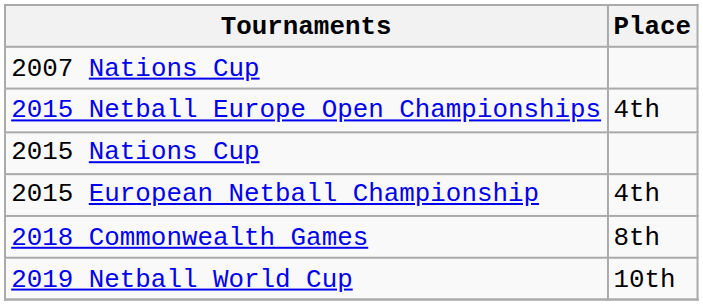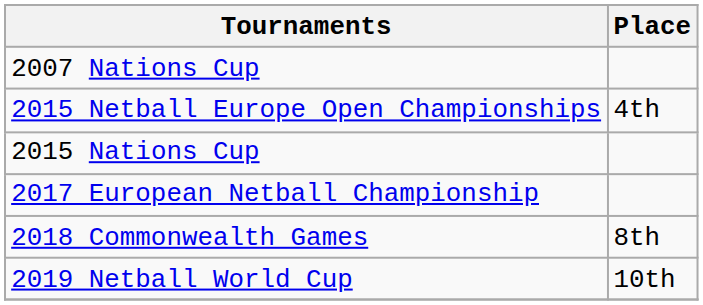- row: 2015 European Netball Championship | 4th
+ row: 2017 European Netball Championship
